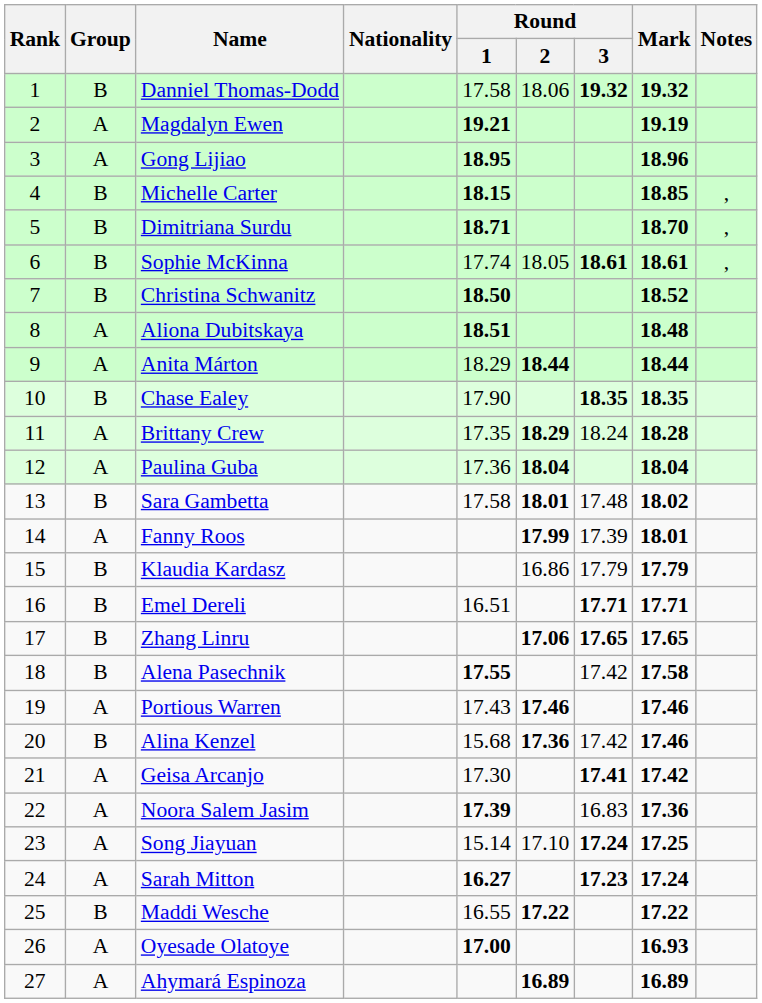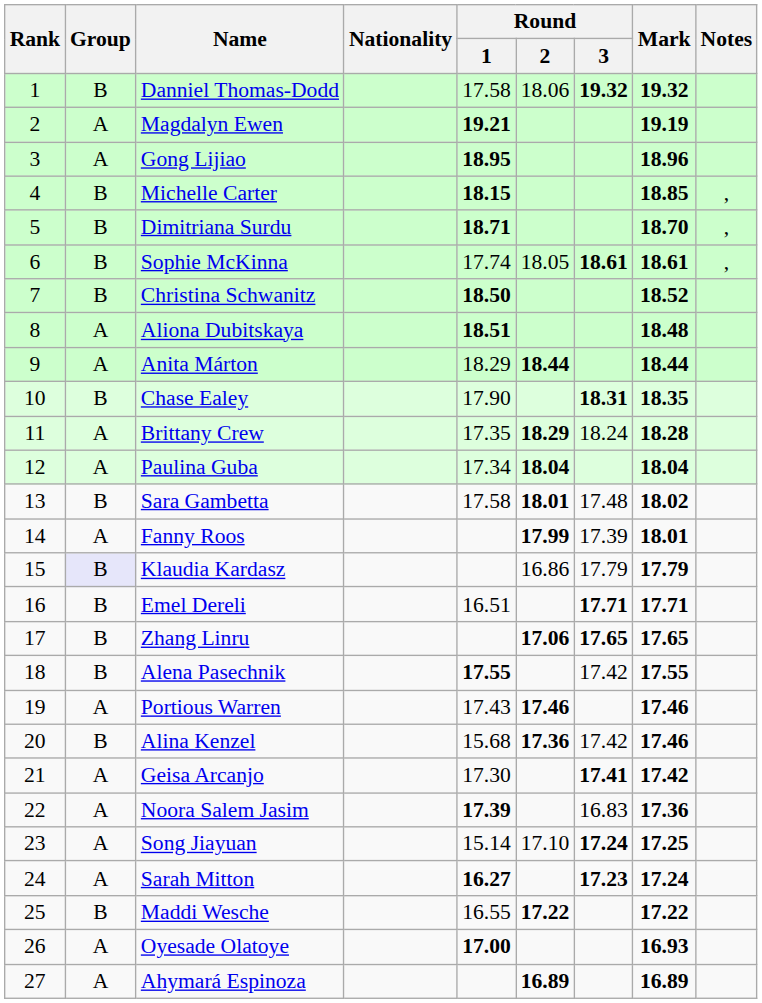Chase Ealey | Round / 3: 18.35 -> 18.31
Paulina Guba | Round / 1: 17.36 -> 17.34
Klaudia Kardasz | Group: no background -> lavender background
Alena Pasechnik | Mark: 17.58 -> 17.55
